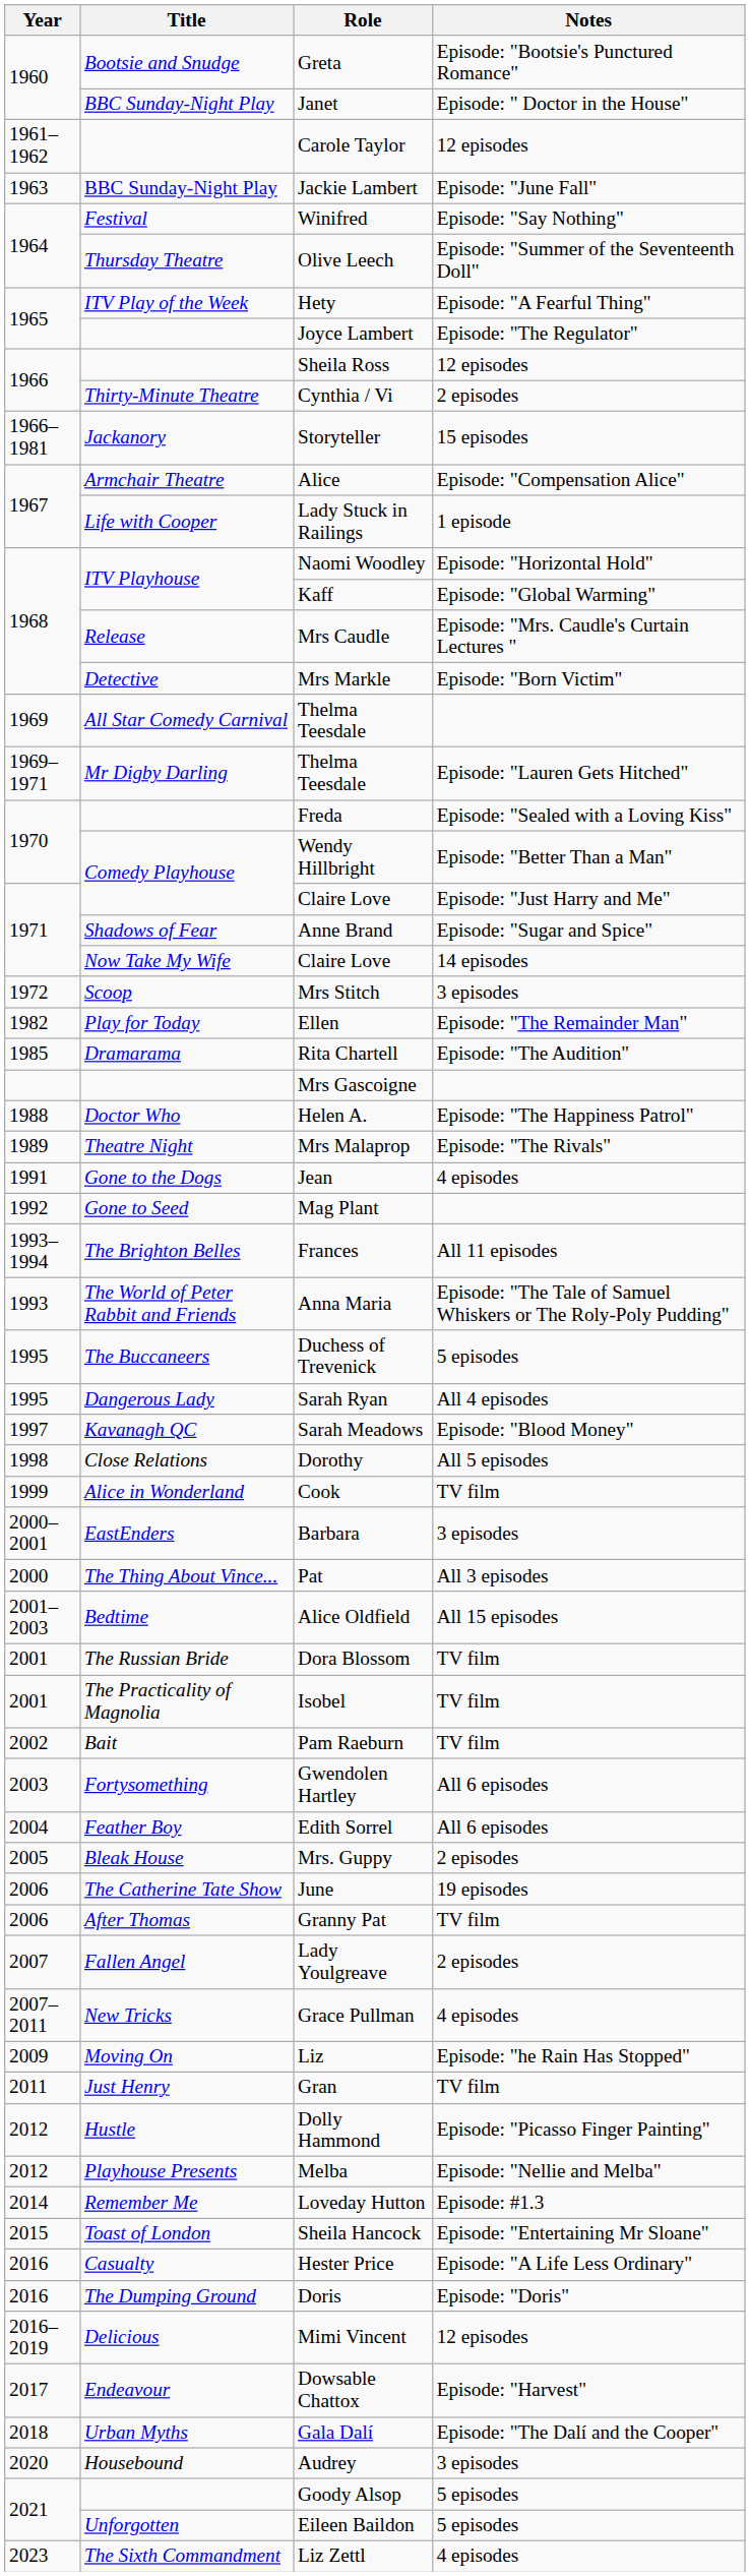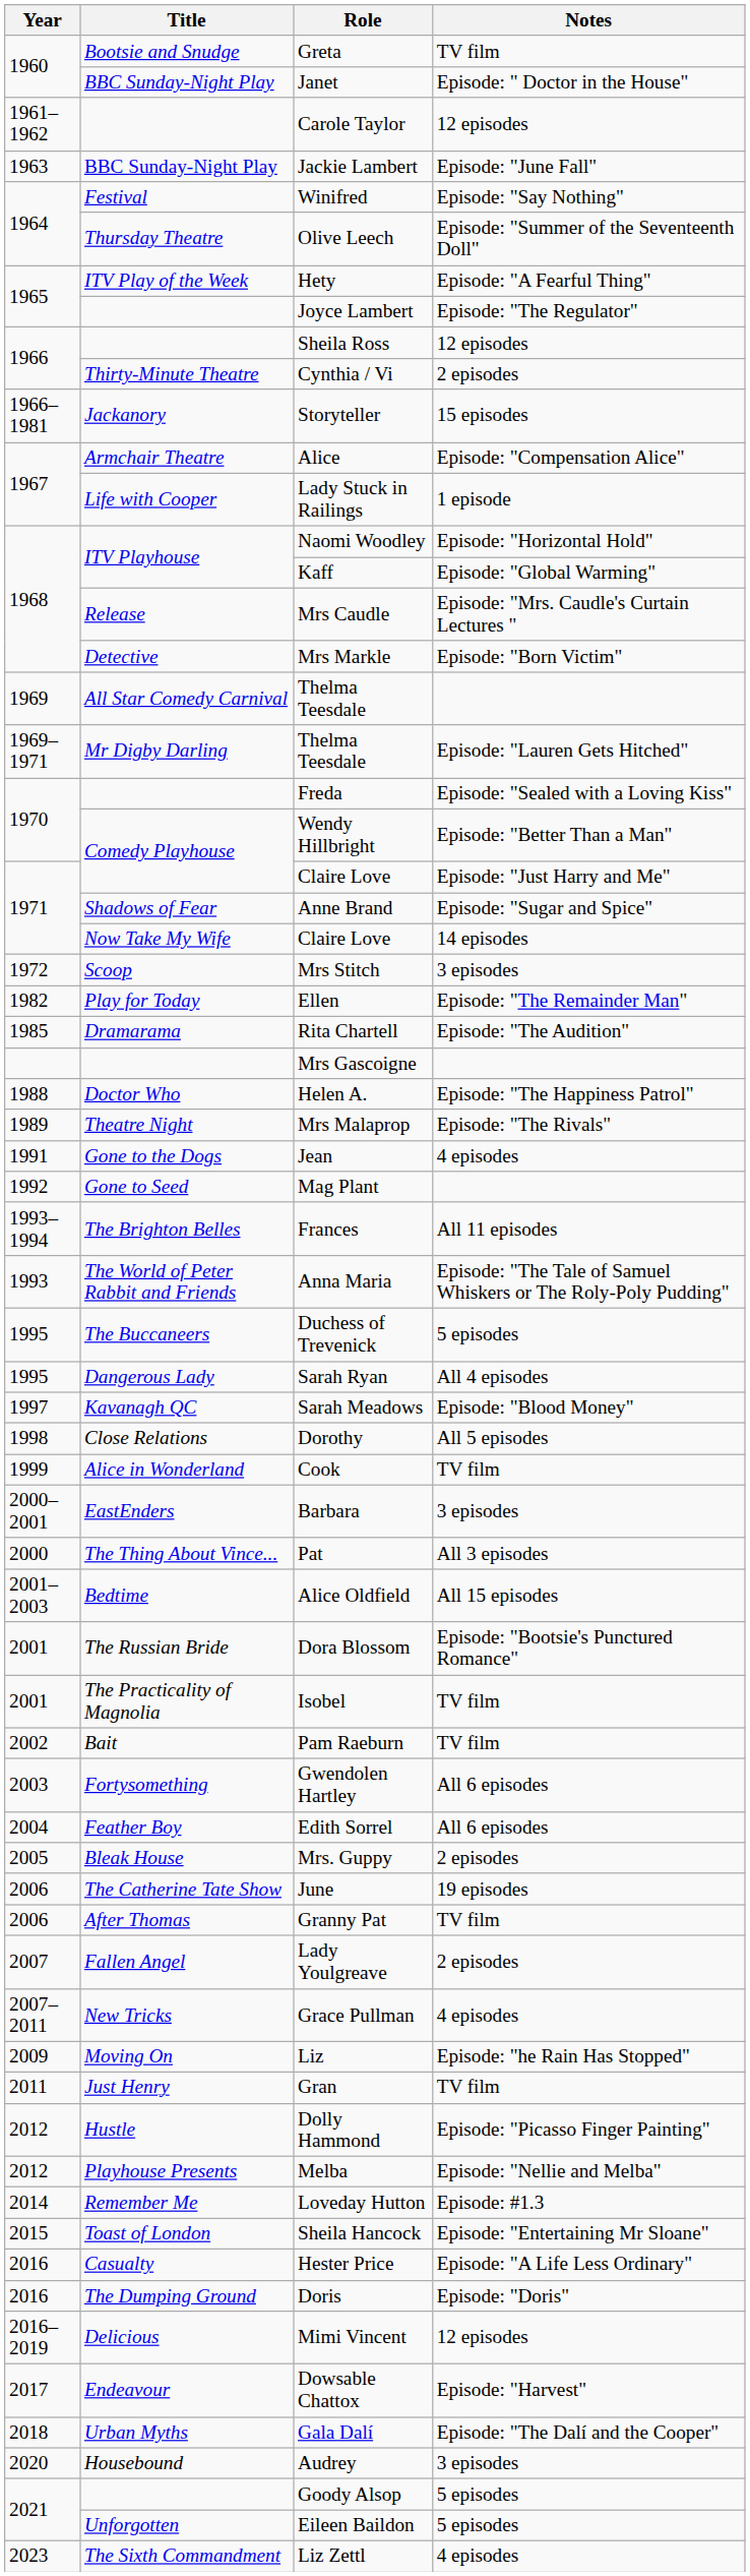Greta | Notes: Episode: "Bootsie's Punctured Romance" -> TV film
Dora Blossom | Notes: TV film -> Episode: "Bootsie's Punctured Romance"
